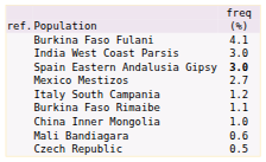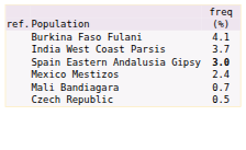India West Coast Parsis | column 3: 3.0 -> 3.7
Mexico Mestizos | column 3: 2.7 -> 2.4
- row: Italy South Campania | 1.2
- row: Burkina Faso Rimaibe | 1.1
- row: China Inner Mongolia | 1.0
Mali Bandiagara | column 3: 0.6 -> 0.7
